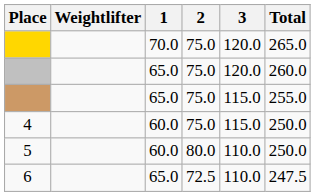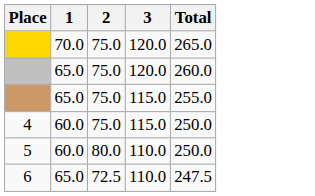- column: Weightlifter
